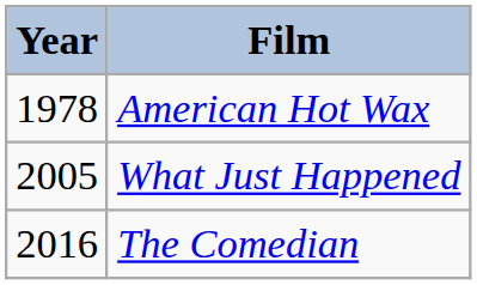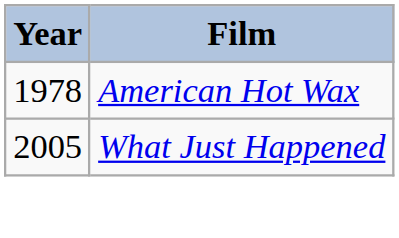- row: 2016 | The Comedian
